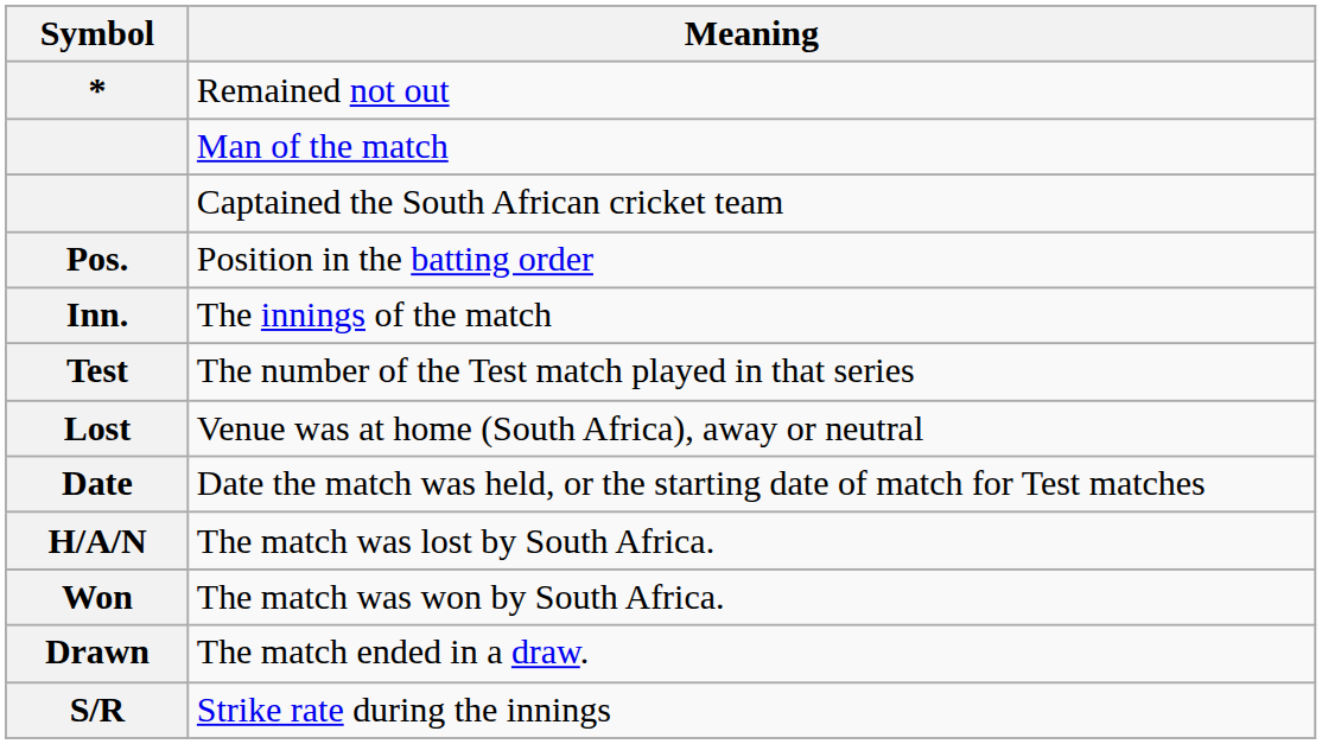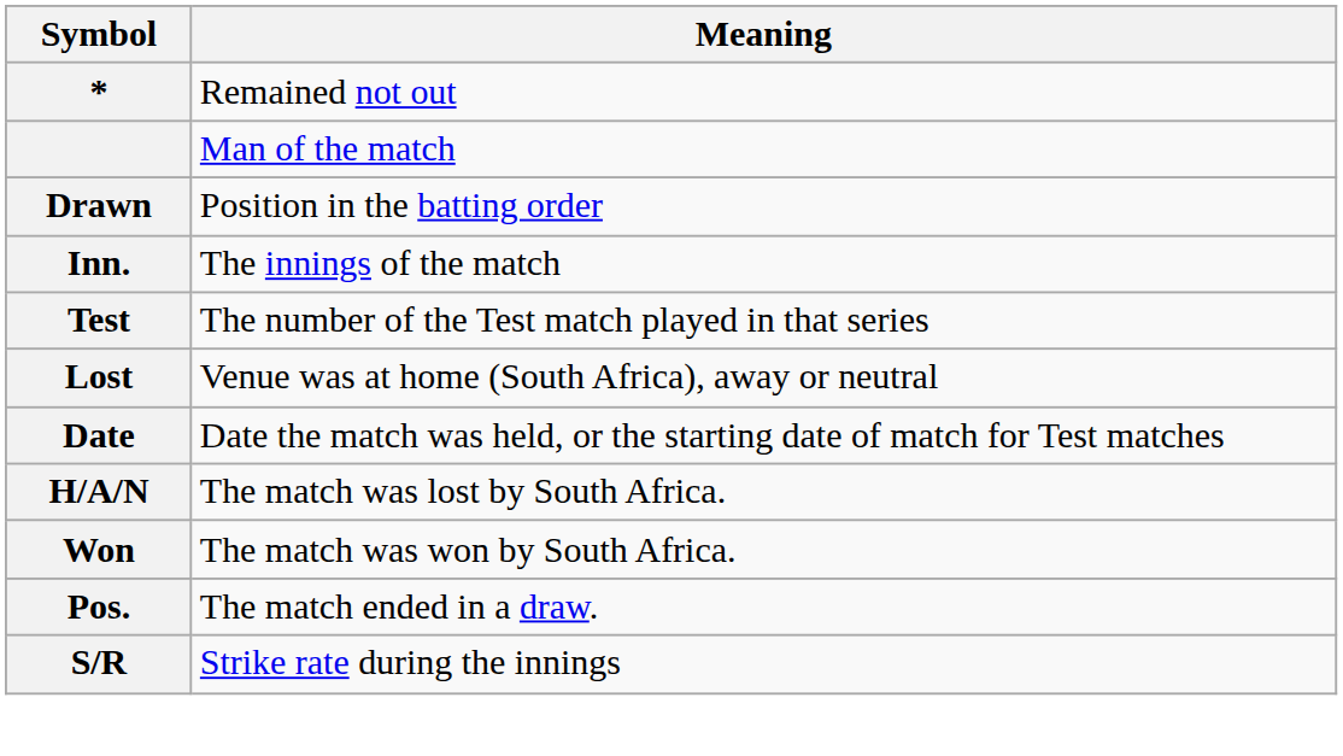- row: Captained the South African cricket team
Position in the batting order | Symbol: Pos. -> Drawn
The match ended in a draw. | Symbol: Drawn -> Pos.
